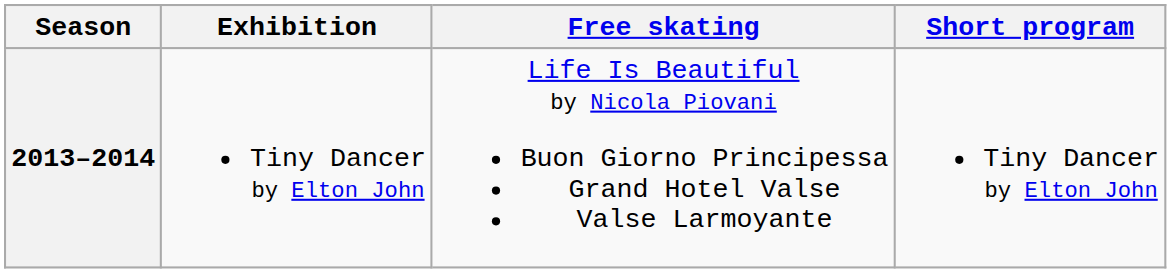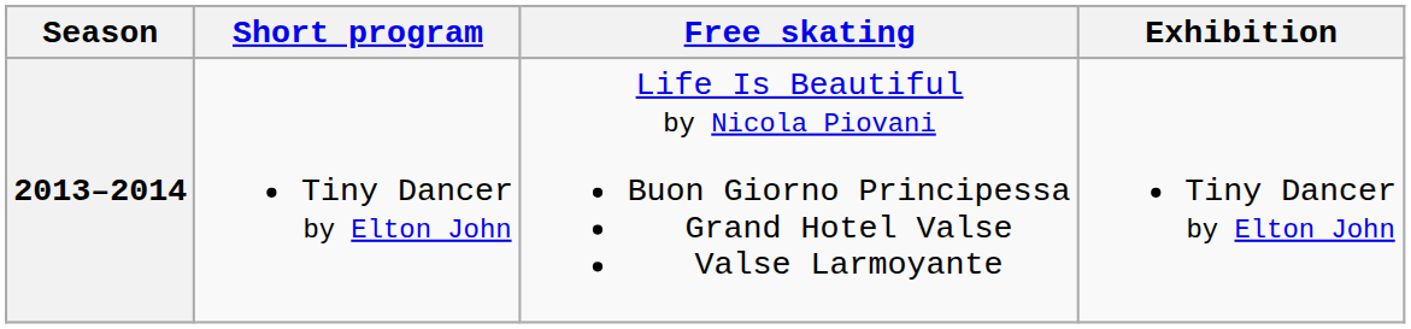columns swapped: Short program <-> Exhibition
